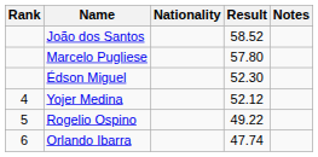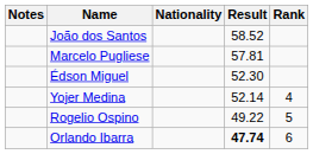columns swapped: Rank <-> Notes
Marcelo Pugliese | Result: 57.80 -> 57.81
Yojer Medina | Result: 52.12 -> 52.14
Orlando Ibarra | Result: normal -> bold
